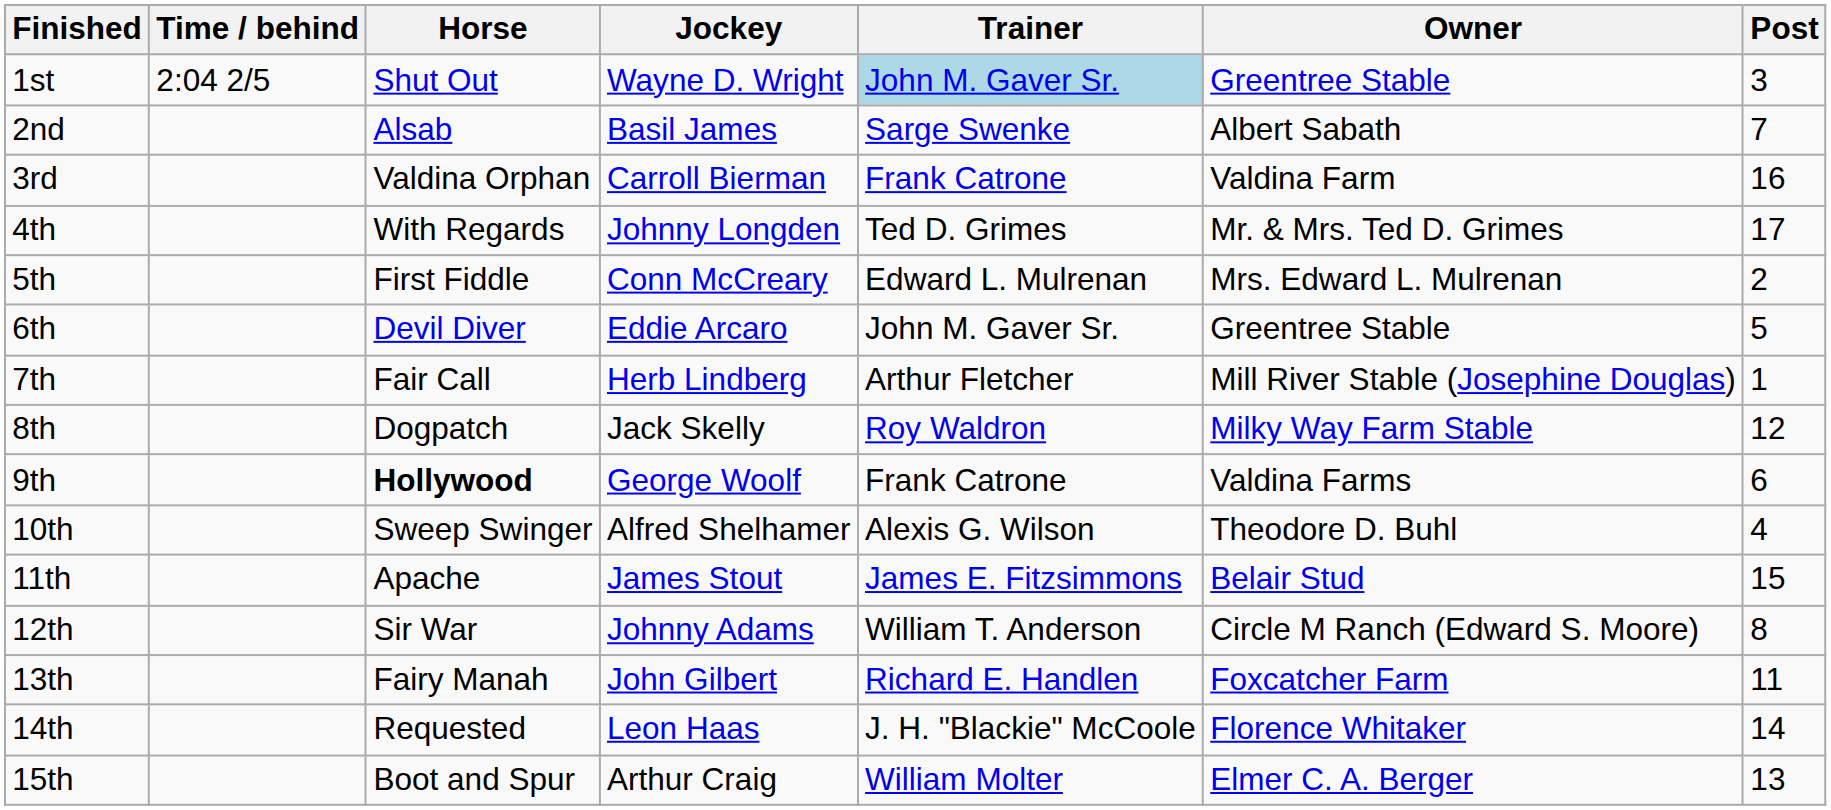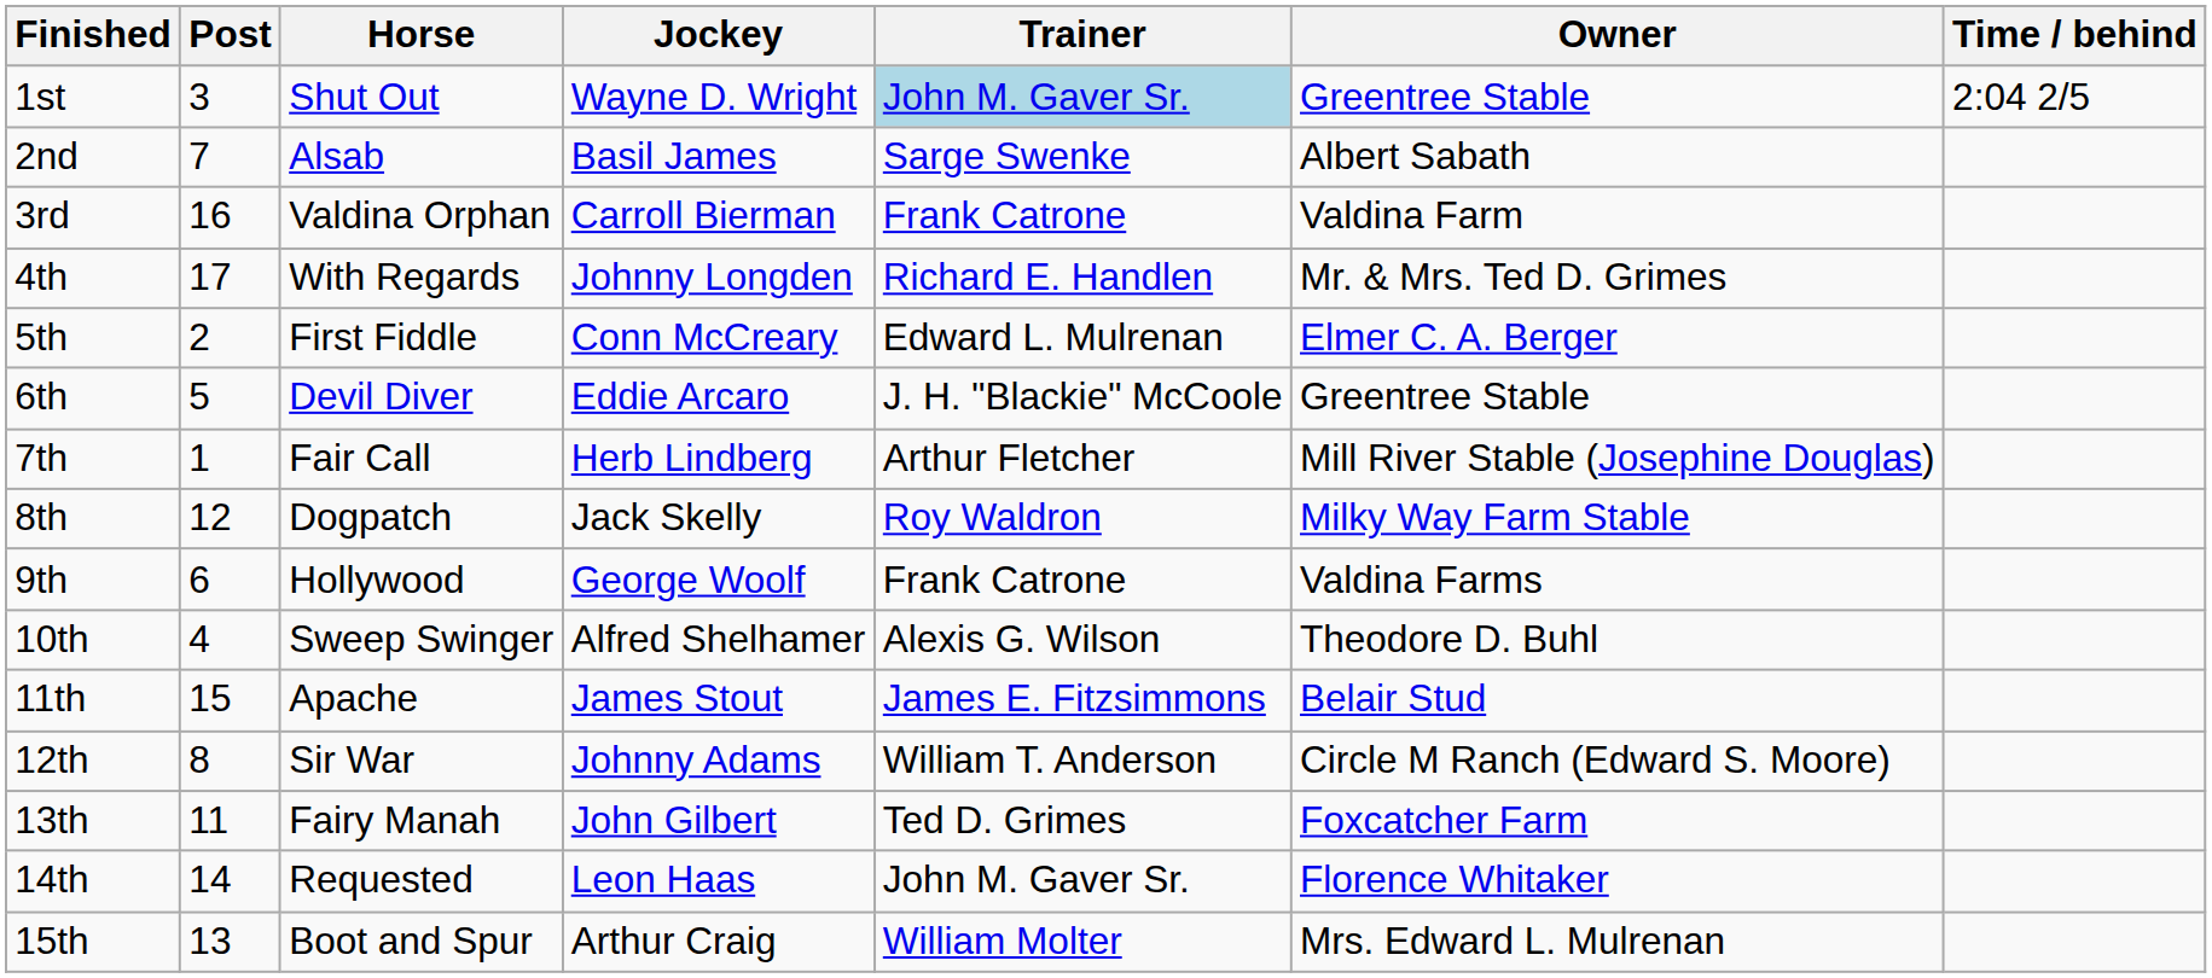columns swapped: Post <-> Time / behind
4th | Trainer: Ted D. Grimes -> Richard E. Handlen
5th | Owner: Mrs. Edward L. Mulrenan -> Elmer C. A. Berger
6th | Trainer: John M. Gaver Sr. -> J. H. "Blackie" McCoole
9th | Horse: bold -> normal
13th | Trainer: Richard E. Handlen -> Ted D. Grimes
14th | Trainer: J. H. "Blackie" McCoole -> John M. Gaver Sr.
15th | Owner: Elmer C. A. Berger -> Mrs. Edward L. Mulrenan
